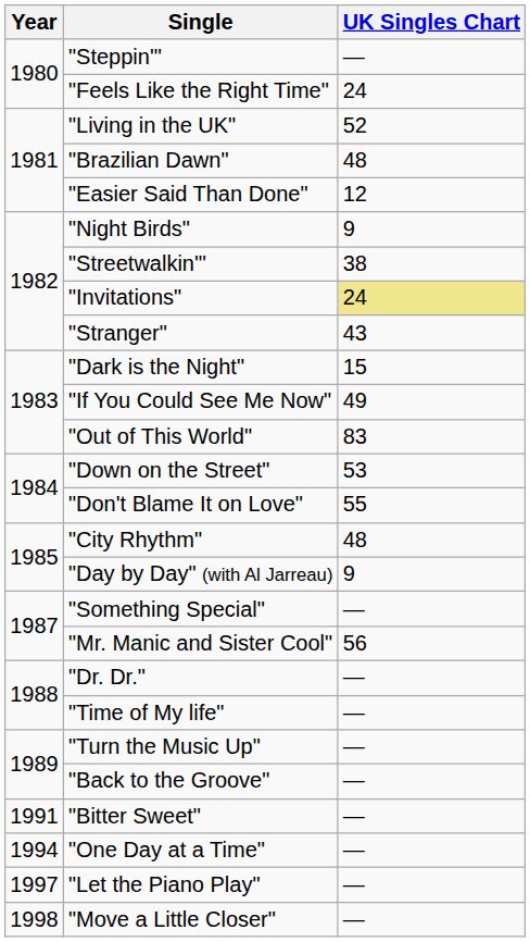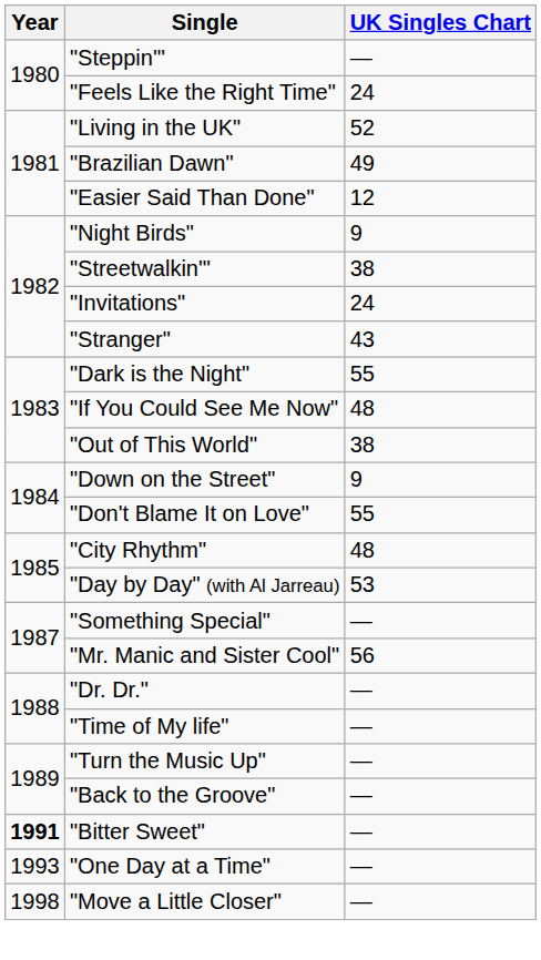"Brazilian Dawn" | UK Singles Chart: 48 -> 49
"Invitations" | UK Singles Chart: khaki background -> no background
"Dark is the Night" | UK Singles Chart: 15 -> 55
"If You Could See Me Now" | UK Singles Chart: 49 -> 48
"Out of This World" | UK Singles Chart: 83 -> 38
"Down on the Street" | UK Singles Chart: 53 -> 9
"Day by Day" (with Al Jarreau) | UK Singles Chart: 9 -> 53
"Bitter Sweet" | Year: normal -> bold
"One Day at a Time" | Year: 1994 -> 1993
- row: 1997 | "Let the Piano Play" | —
